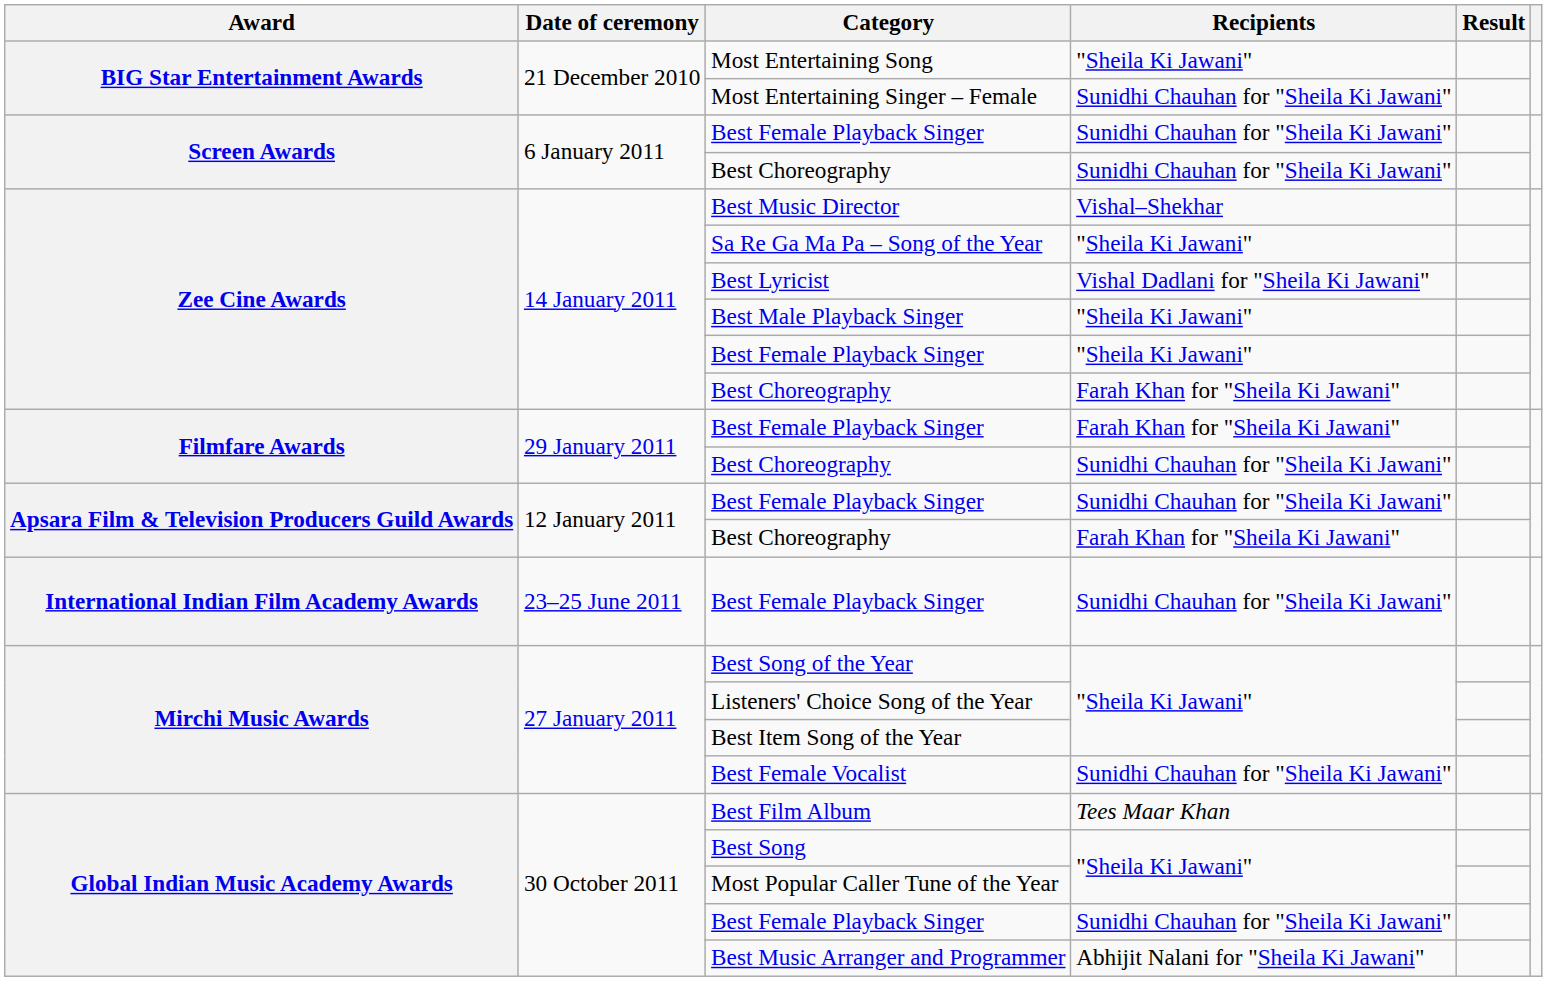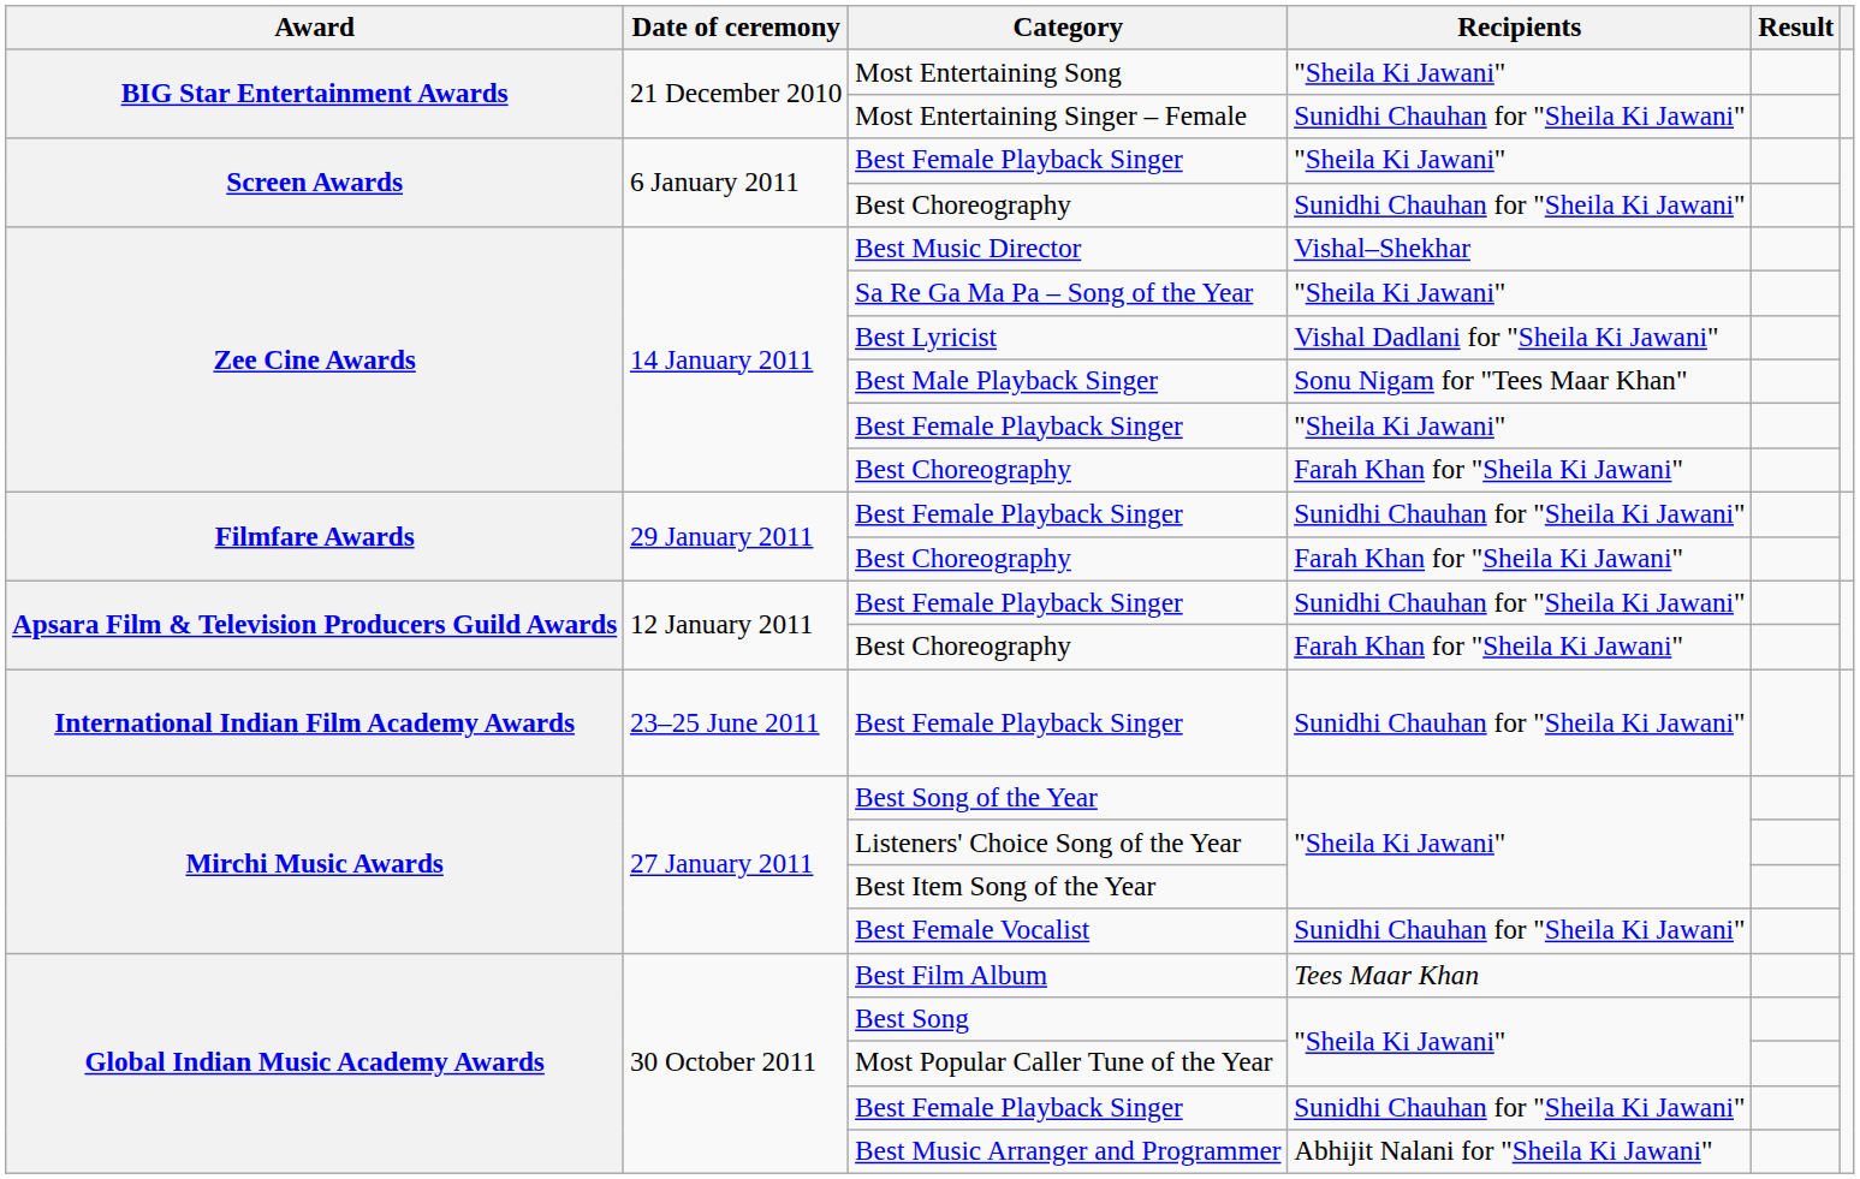Screen Awards / Best Female Playback Singer | Recipients: Sunidhi Chauhan for "Sheila Ki Jawani" -> "Sheila Ki Jawani"
Best Male Playback Singer | Recipients: "Sheila Ki Jawani" -> Sonu Nigam for "Tees Maar Khan"
Filmfare Awards / Best Female Playback Singer | Recipients: Farah Khan for "Sheila Ki Jawani" -> Sunidhi Chauhan for "Sheila Ki Jawani"
Filmfare Awards / Best Choreography | Recipients: Sunidhi Chauhan for "Sheila Ki Jawani" -> Farah Khan for "Sheila Ki Jawani"
